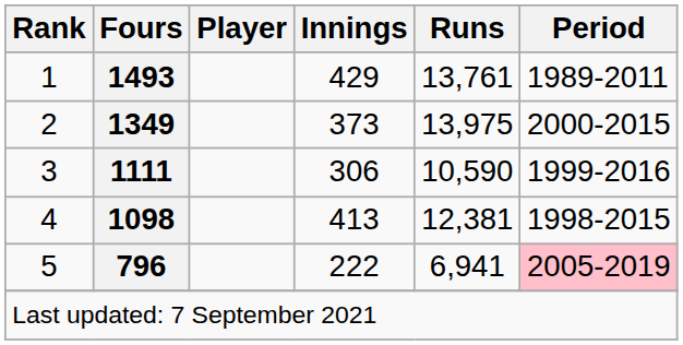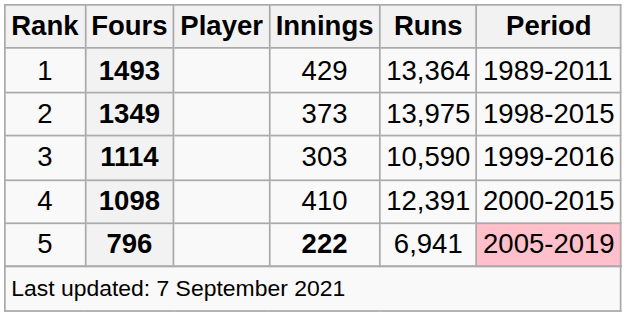1 | Runs: 13,761 -> 13,364
2 | Period: 2000-2015 -> 1998-2015
3 | Fours: 1111 -> 1114
3 | Innings: 306 -> 303
4 | Innings: 413 -> 410
4 | Runs: 12,381 -> 12,391
4 | Period: 1998-2015 -> 2000-2015
5 | Innings: normal -> bold
